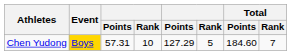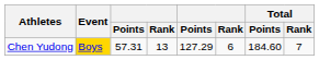Chen Yudong | column 4: 10 -> 13
Chen Yudong | column 6: 5 -> 6
